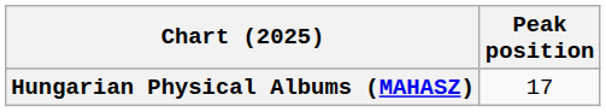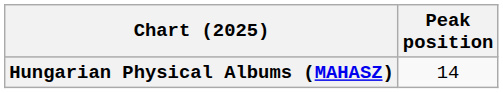Hungarian Physical Albums (MAHASZ) | Peak position: 17 -> 14
